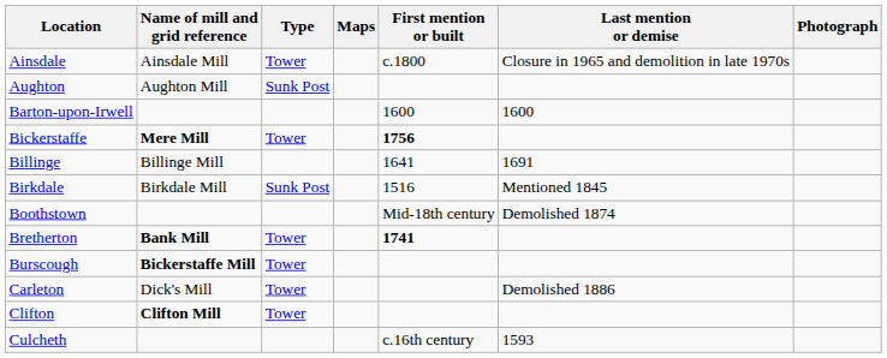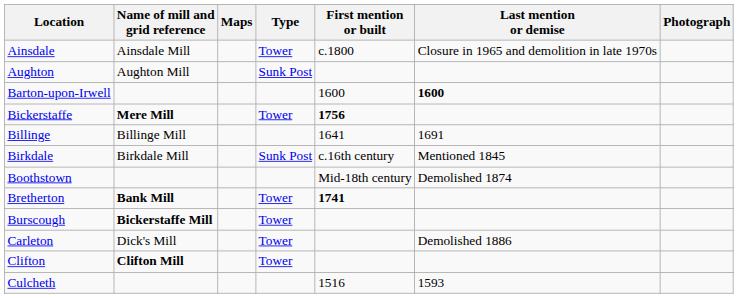columns swapped: Type <-> Maps
Barton-upon-Irwell | Last mention or demise: normal -> bold
Birkdale | First mention or built: 1516 -> c.16th century
Culcheth | First mention or built: c.16th century -> 1516
